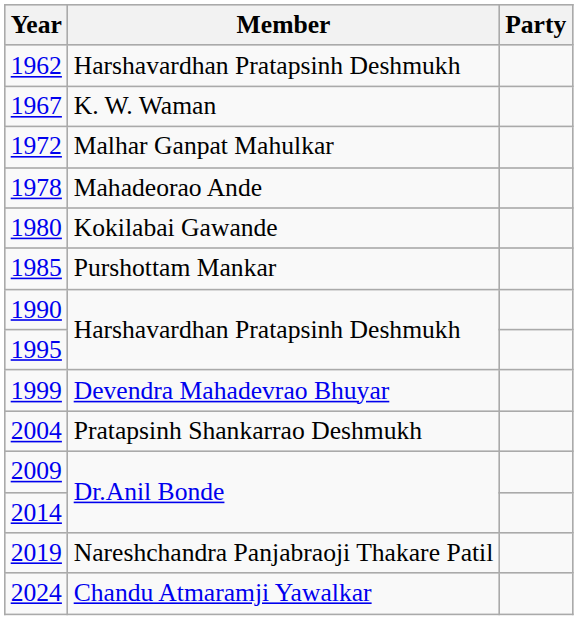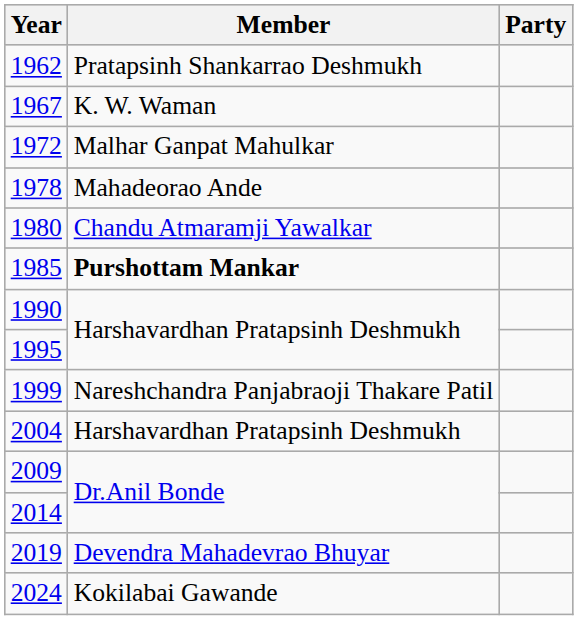1962 | Member: Harshavardhan Pratapsinh Deshmukh -> Pratapsinh Shankarrao Deshmukh
1980 | Member: Kokilabai Gawande -> Chandu Atmaramji Yawalkar
1985 | Member: normal -> bold
1999 | Member: Devendra Mahadevrao Bhuyar -> Nareshchandra Panjabraoji Thakare Patil
2004 | Member: Pratapsinh Shankarrao Deshmukh -> Harshavardhan Pratapsinh Deshmukh
2019 | Member: Nareshchandra Panjabraoji Thakare Patil -> Devendra Mahadevrao Bhuyar
2024 | Member: Chandu Atmaramji Yawalkar -> Kokilabai Gawande
